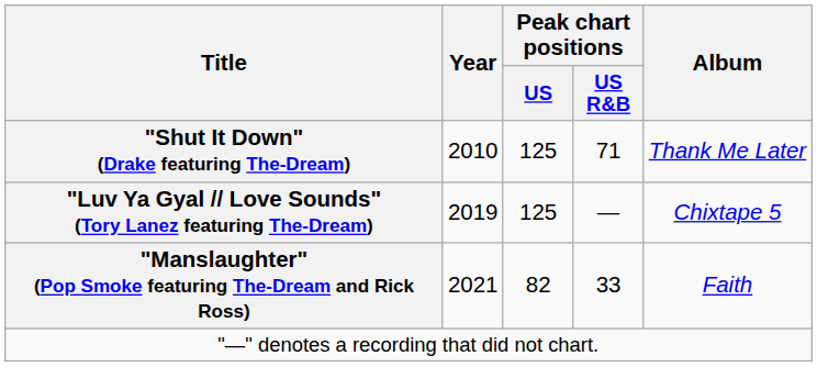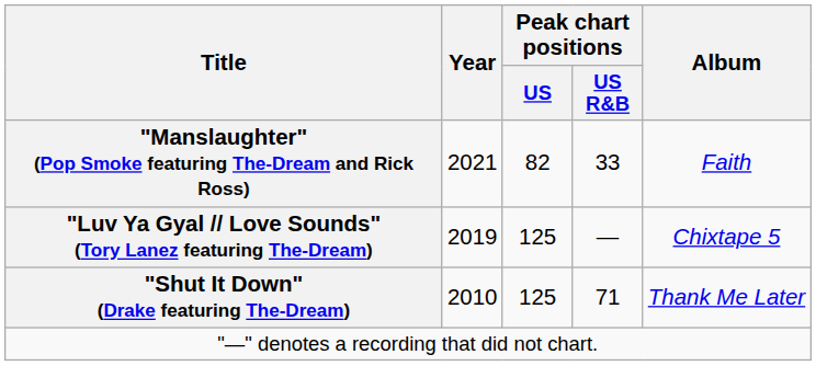rows swapped: "Shut It Down" (Drake featuring The-Dream) <-> "Manslaughter" (Pop Smoke featuring The-Dream and Rick Ross)
